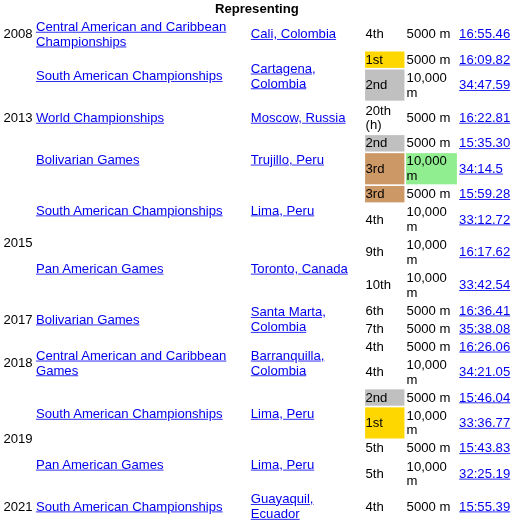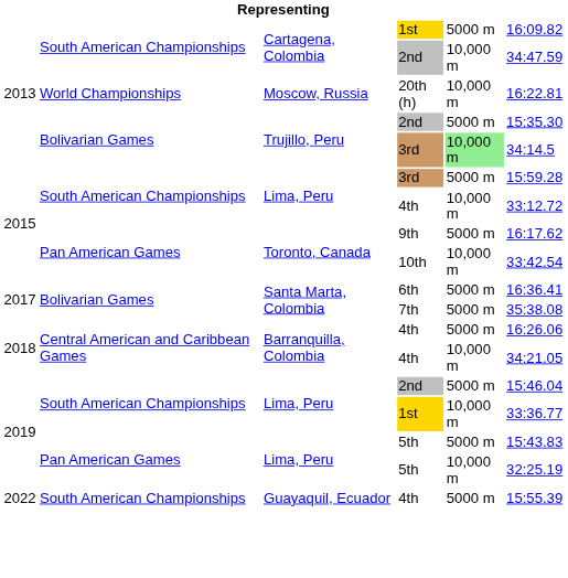- row: 2008 | Central American and Caribbean Championships | Cali, Colombia | 4th | 5000 m | 16:55.46
20th (h) | column 5: 5000 m -> 10,000 m
9th | column 5: 10,000 m -> 5000 m
Guayaquil, Ecuador / 4th | column 1: 2021 -> 2022
